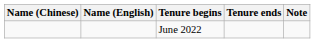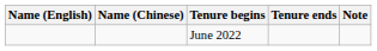columns swapped: Name (English) <-> Name (Chinese)
